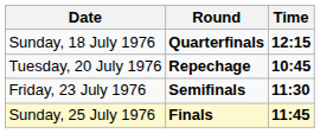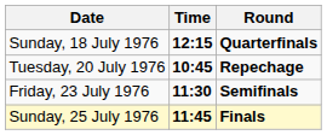columns swapped: Time <-> Round
